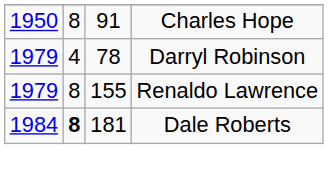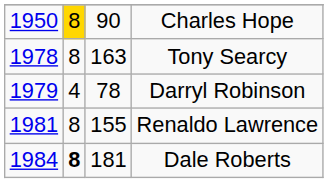Charles Hope | column 2: no background -> gold background
Charles Hope | column 3: 91 -> 90
+ row: 1978 | 8 | 163 | Tony Searcy
Renaldo Lawrence | column 1: 1979 -> 1981
